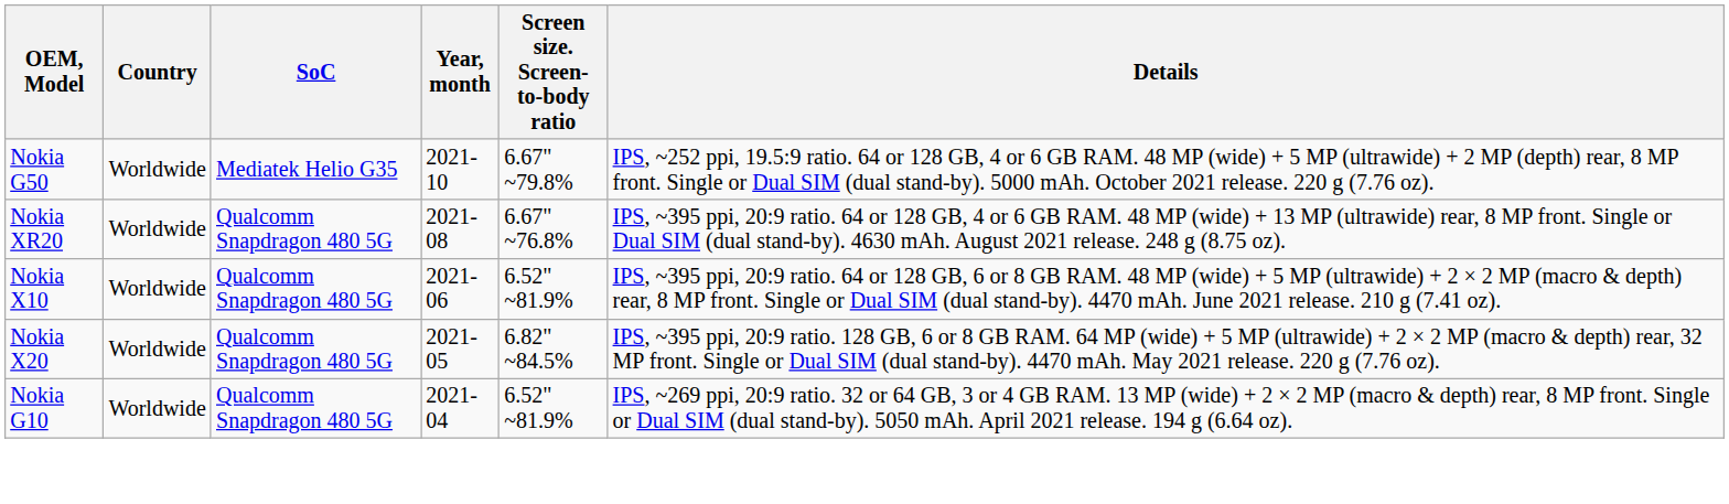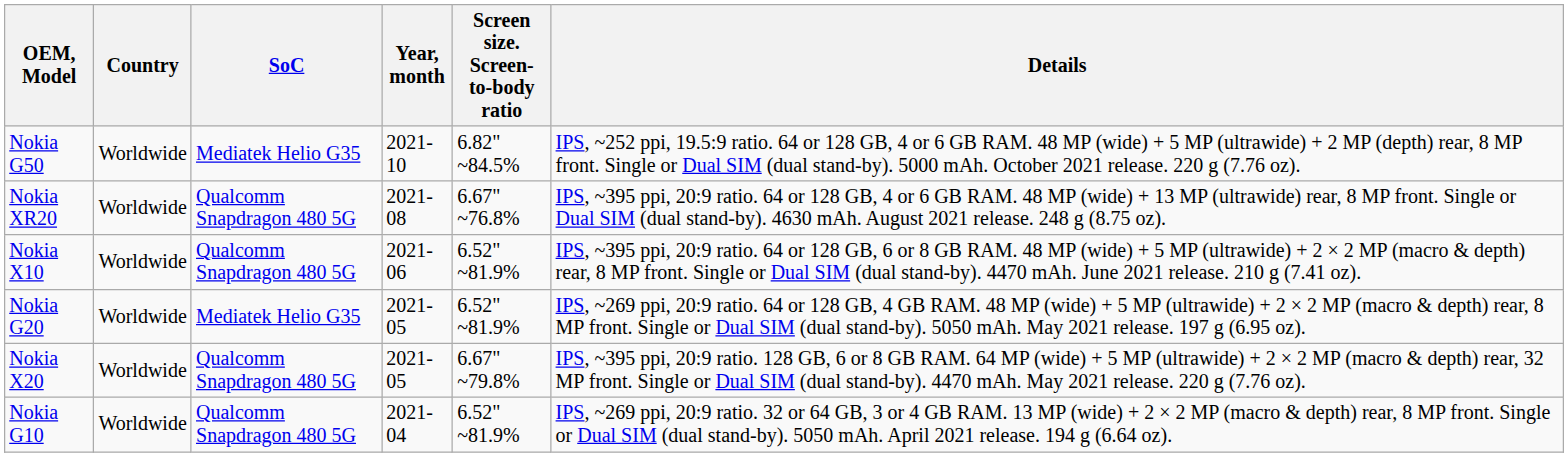Nokia G50 | Screen size. Screen- to-body ratio: 6.67" ~79.8% -> 6.82" ~84.5%
+ row: Nokia G20 | Worldwide | Mediatek Helio G35 | 2021-05 | 6.52" ~81.9% | IPS, ~269 ppi, 20:9 ratio. 64 or 128 GB, 4 GB RAM. 48 MP (wide) + 5 MP (ultrawide) + 2 × 2 MP (macro & depth) rear, 8 MP front. Single or Dual SIM (dual stand-by). 5050 mAh. May 2021 release. 197 g (6.95 oz).
Nokia X20 | Screen size. Screen- to-body ratio: 6.82" ~84.5% -> 6.67" ~79.8%
